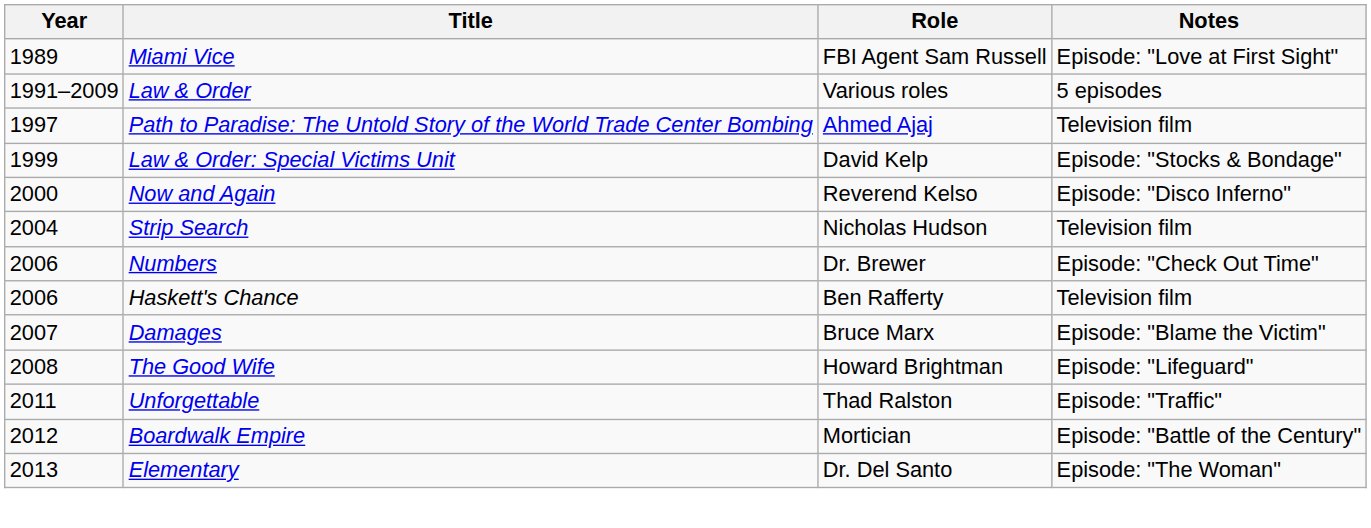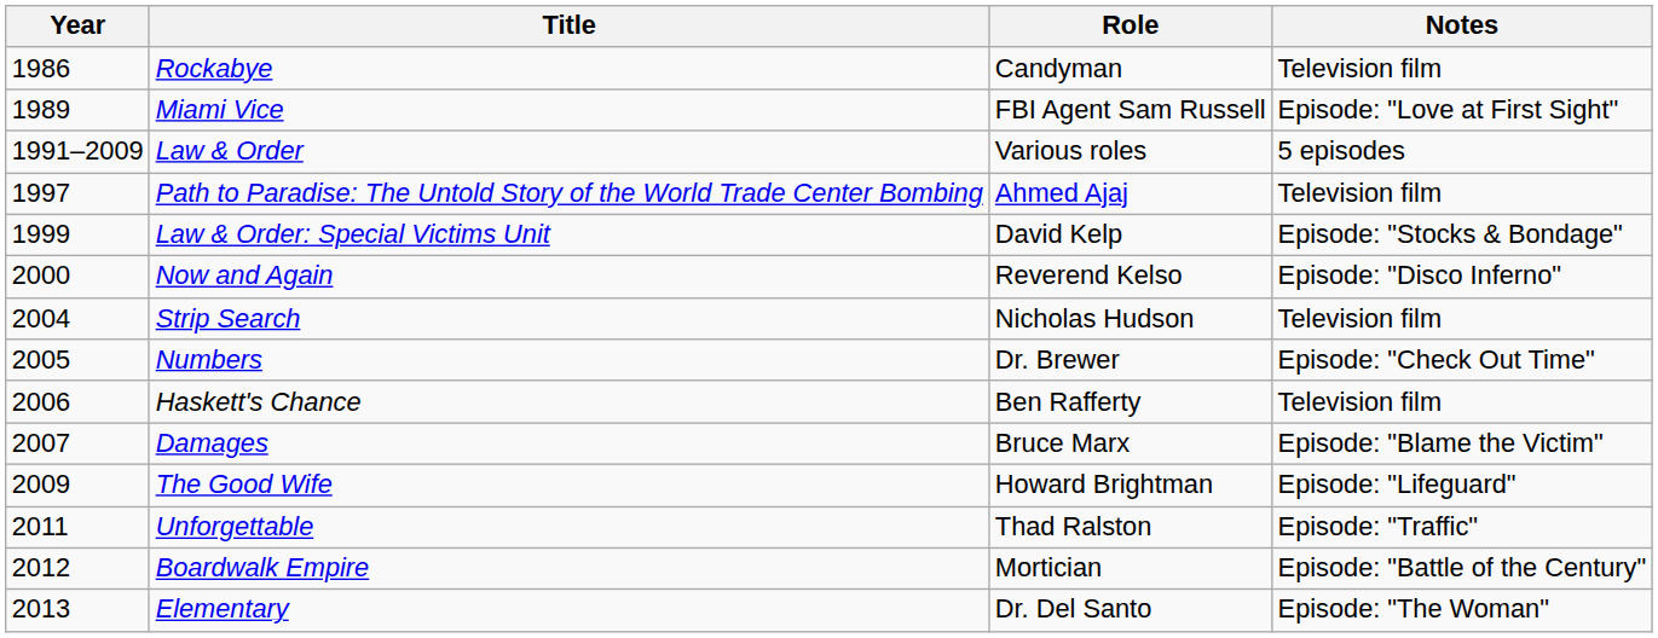+ row: 1986 | Rockabye | Candyman | Television film
Numbers | Year: 2006 -> 2005
The Good Wife | Year: 2008 -> 2009
